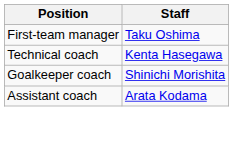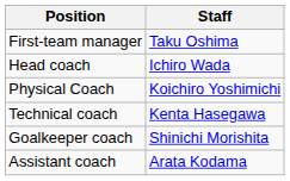+ row: Head coach | Ichiro Wada
+ row: Physical Coach | Koichiro Yoshimichi
